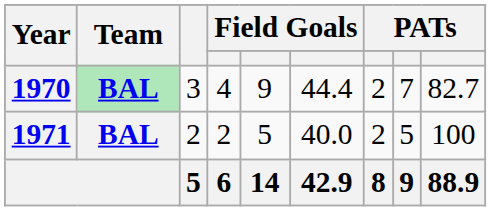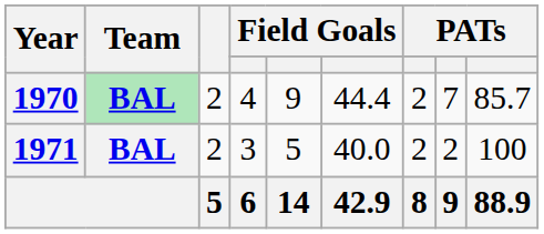1970 | column 3: 3 -> 2
1970 | column 9: 82.7 -> 85.7
1971 | column 4: 2 -> 3
1971 | column 8: 5 -> 2
